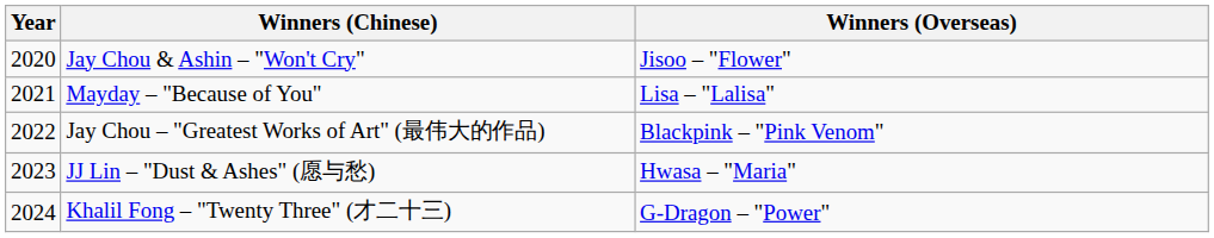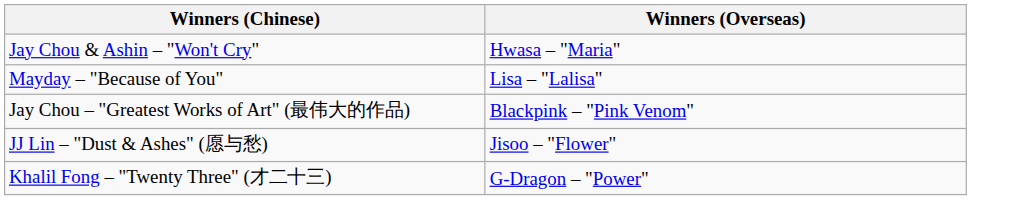- column: Year | 2020 | 2021 | 2022 | 2023 | 2024
Jay Chou & Ashin – "Won't Cry" | Winners (Overseas): Jisoo – "Flower" -> Hwasa – "Maria"
JJ Lin – "Dust & Ashes" (愿与愁) | Winners (Overseas): Hwasa – "Maria" -> Jisoo – "Flower"
